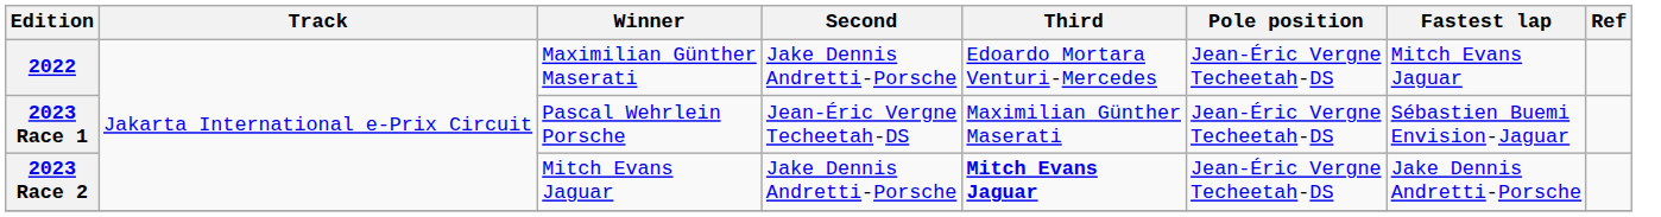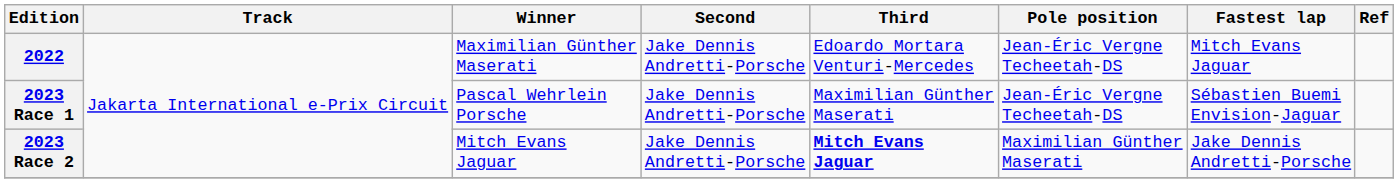2023 Race 1 | Second: Jean-Éric Vergne Techeetah-DS -> Jake Dennis Andretti-Porsche
2023 Race 2 | Pole position: Jean-Éric Vergne Techeetah-DS -> Maximilian Günther Maserati
